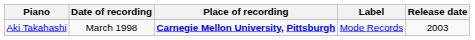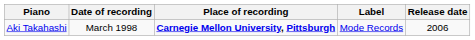Aki Takahashi | Release date: 2003 -> 2006
